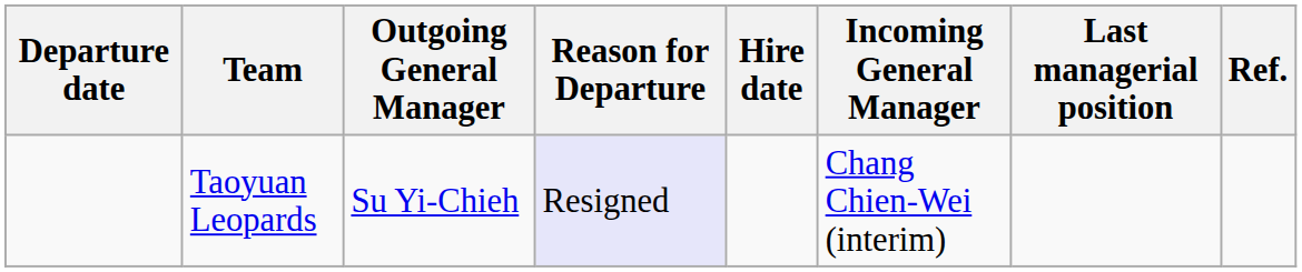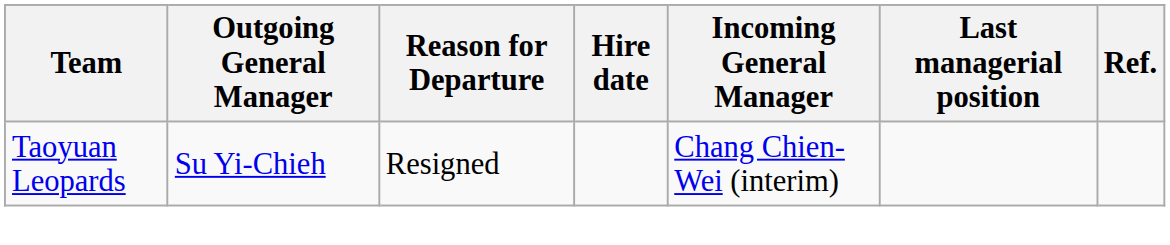- column: Departure date
Taoyuan Leopards | Reason for Departure: lavender background -> no background
